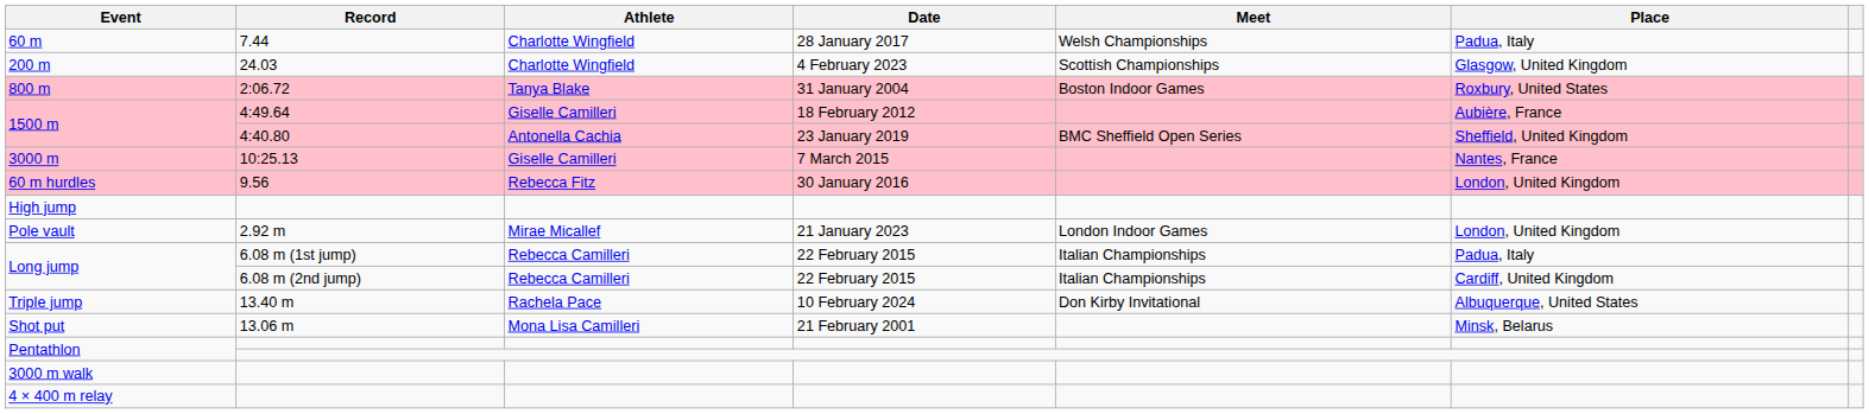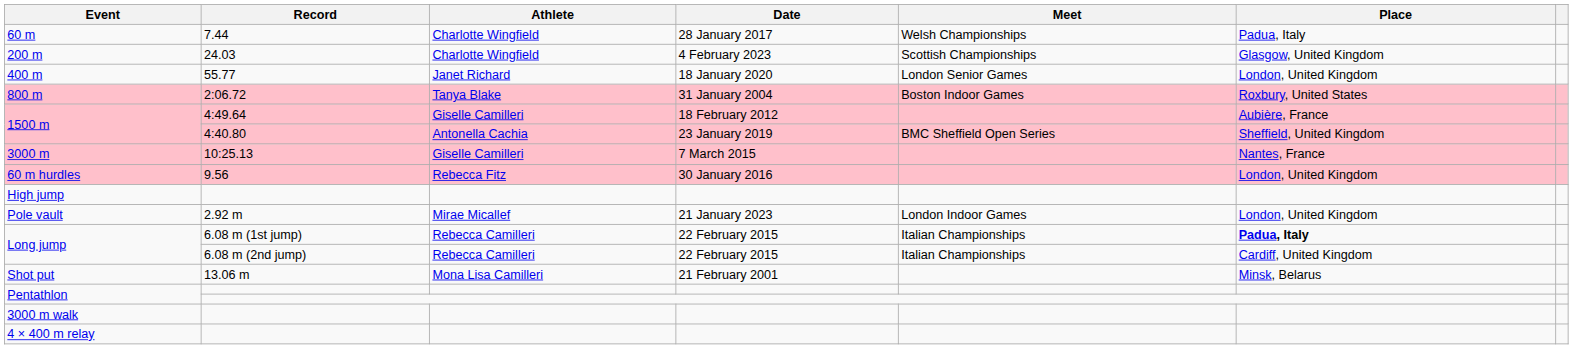+ row: 400 m | 55.77 | Janet Richard | 18 January 2020 | London Senior Games | London, United Kingdom
Long jump / 6.08 m (1st jump) | Place: normal -> bold
- row: Triple jump | 13.40 m | Rachela Pace | 10 February 2024 | Don Kirby Invitational | Albuquerque, United States
